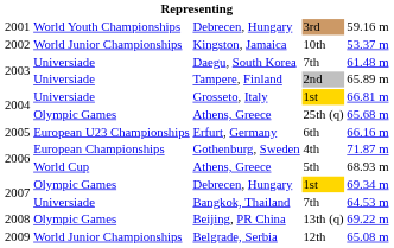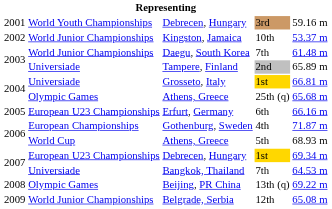Daegu, South Korea | column 2: Universiade -> World Junior Championships
Debrecen, Hungary / 1st | column 2: Olympic Games -> European U23 Championships
